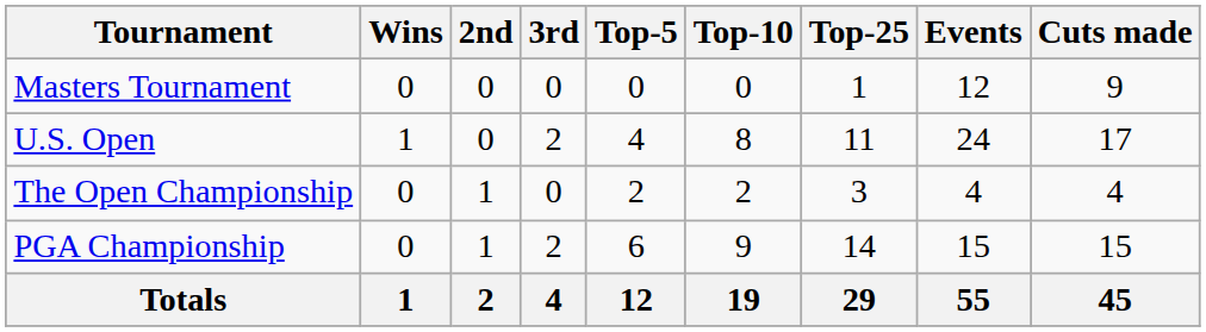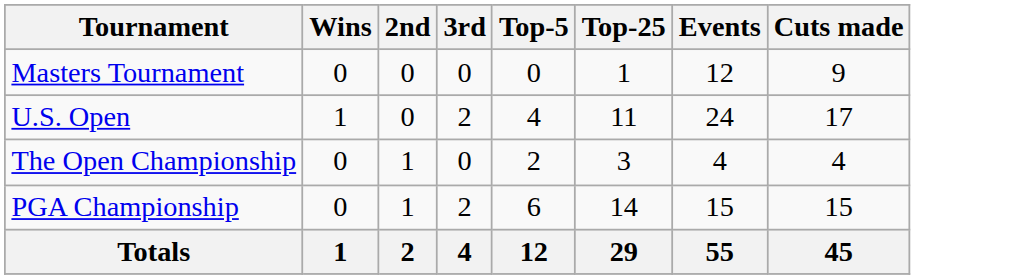- column: Top-10 | 0 | 8 | 2 | 9 | 19
